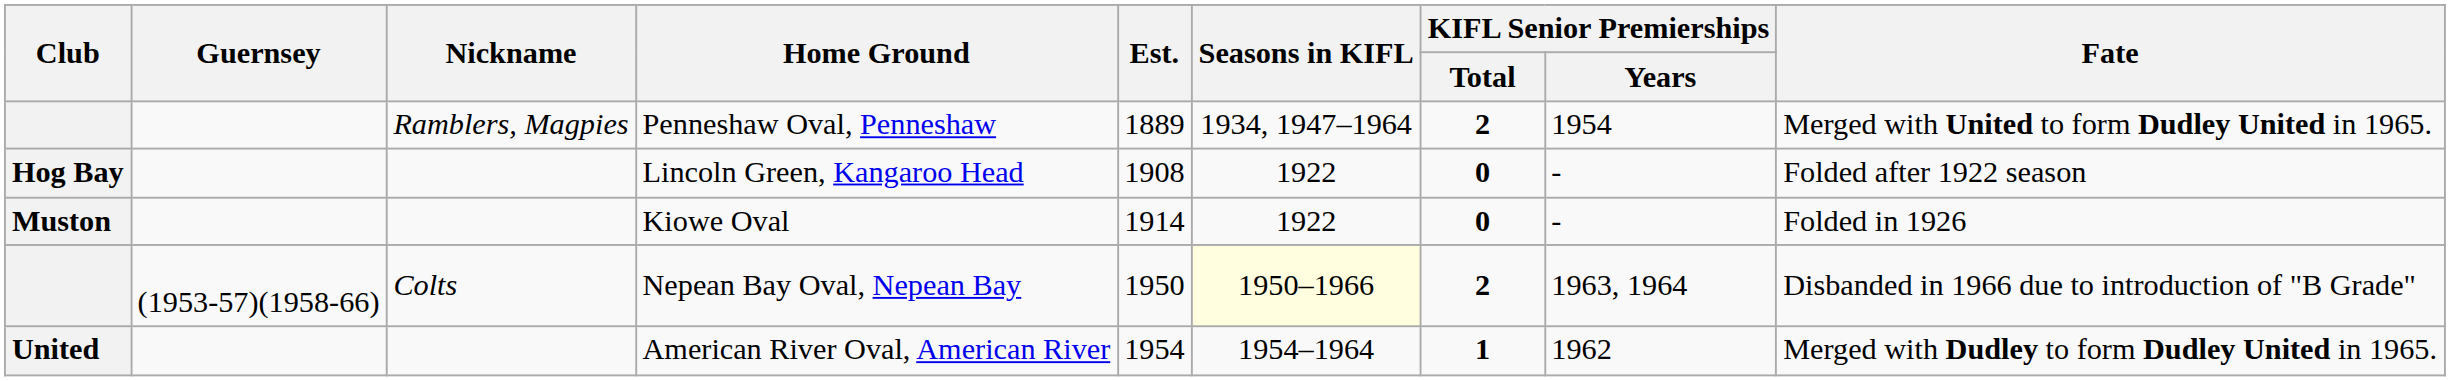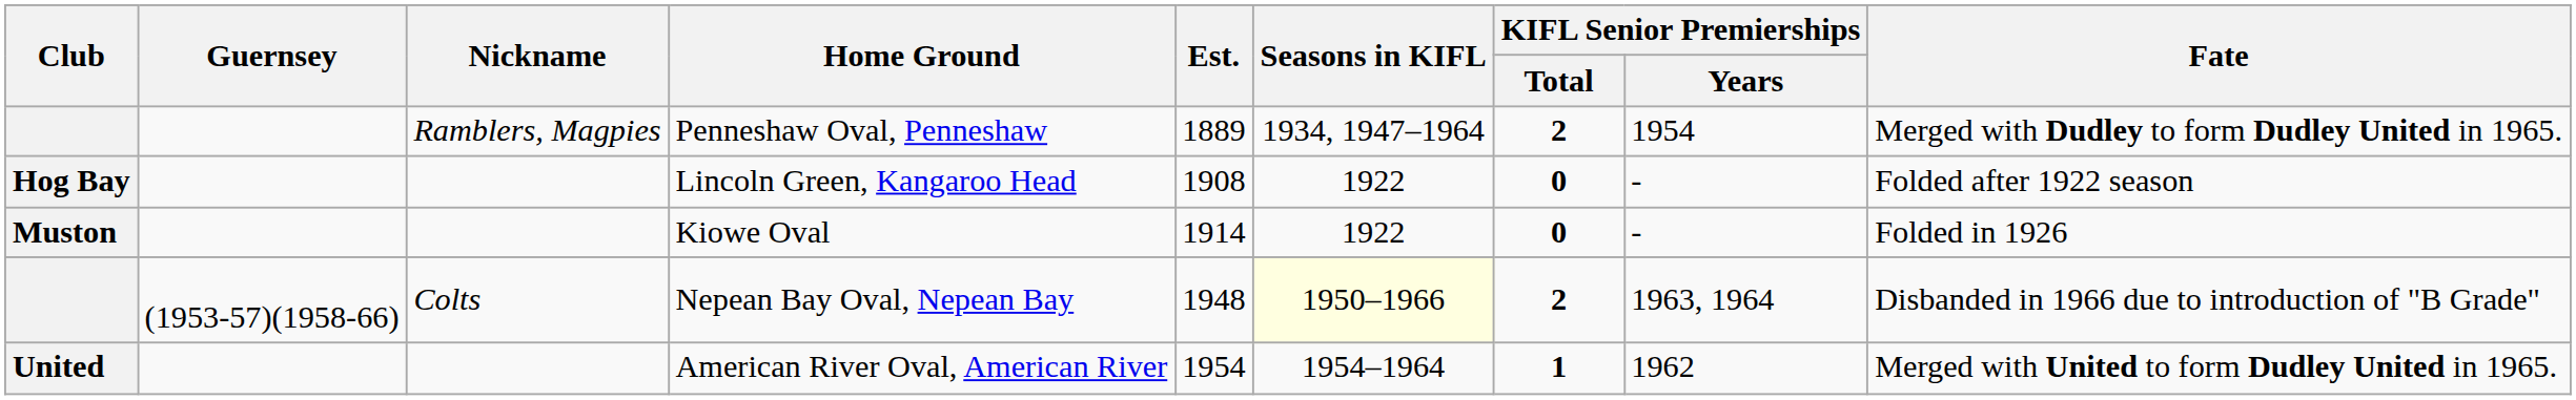Penneshaw Oval, Penneshaw | Fate: Merged with United to form Dudley United in 1965. -> Merged with Dudley to form Dudley United in 1965.
Nepean Bay Oval, Nepean Bay | Est.: 1950 -> 1948
American River Oval, American River | Fate: Merged with Dudley to form Dudley United in 1965. -> Merged with United to form Dudley United in 1965.
